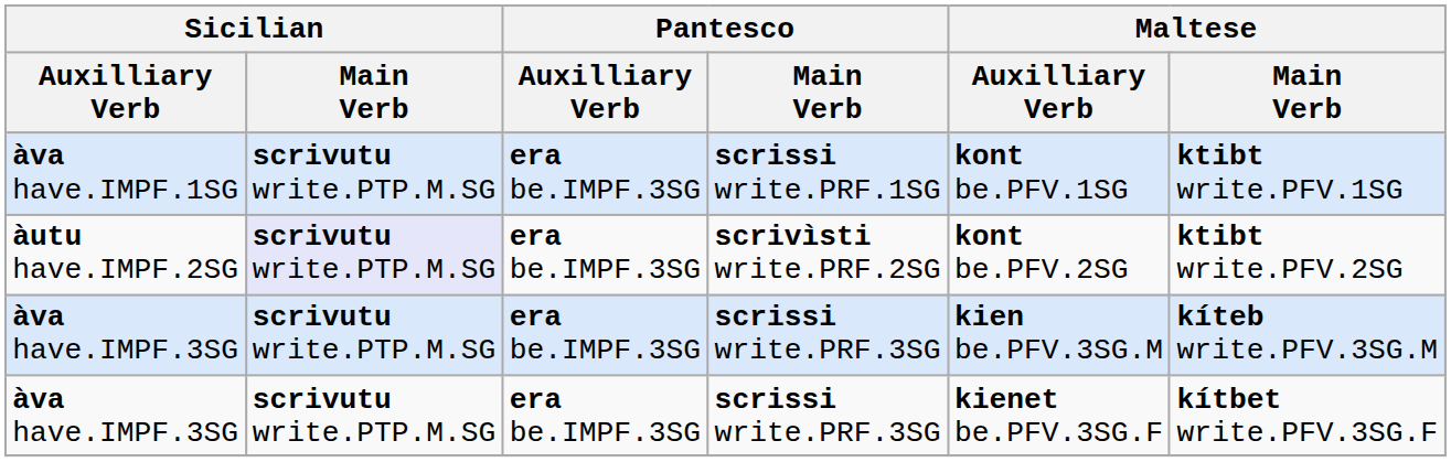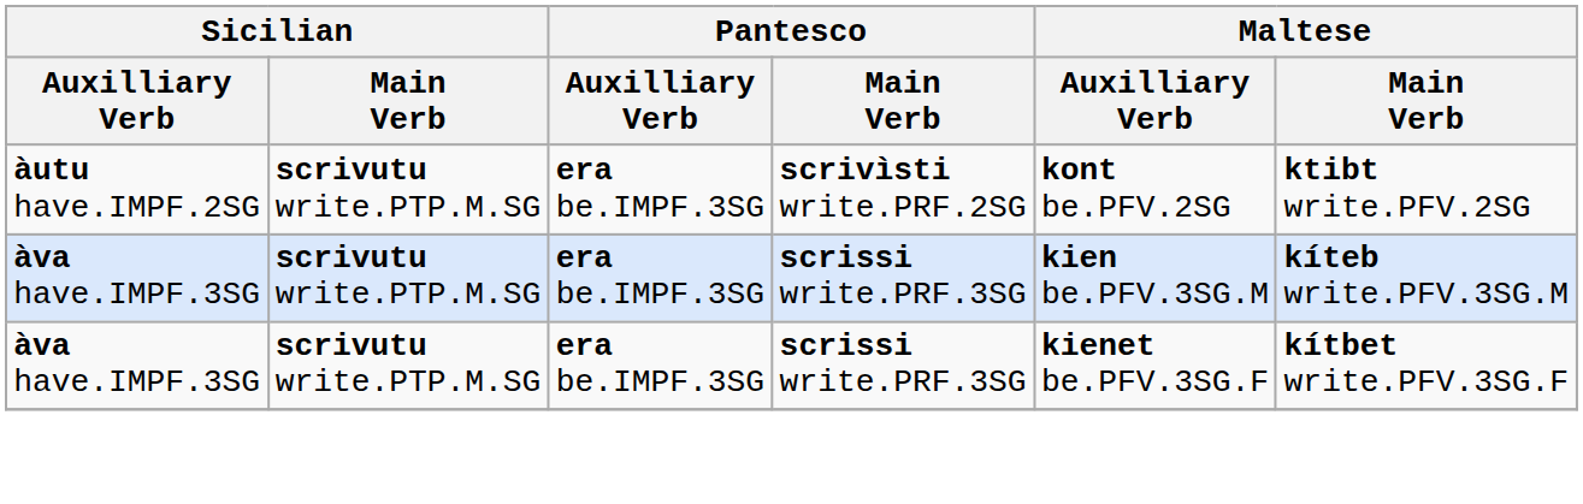- row: àva have.IMPF.1SG | scrivutu write.PTP.M.SG | era be.IMPF.3SG | scrissi write.PRF.1SG | kont be.PFV.1SG | ktibt write.PFV.1SG
àutu have.IMPF.2SG | Sicilian / Main Verb: lavender background -> no background
